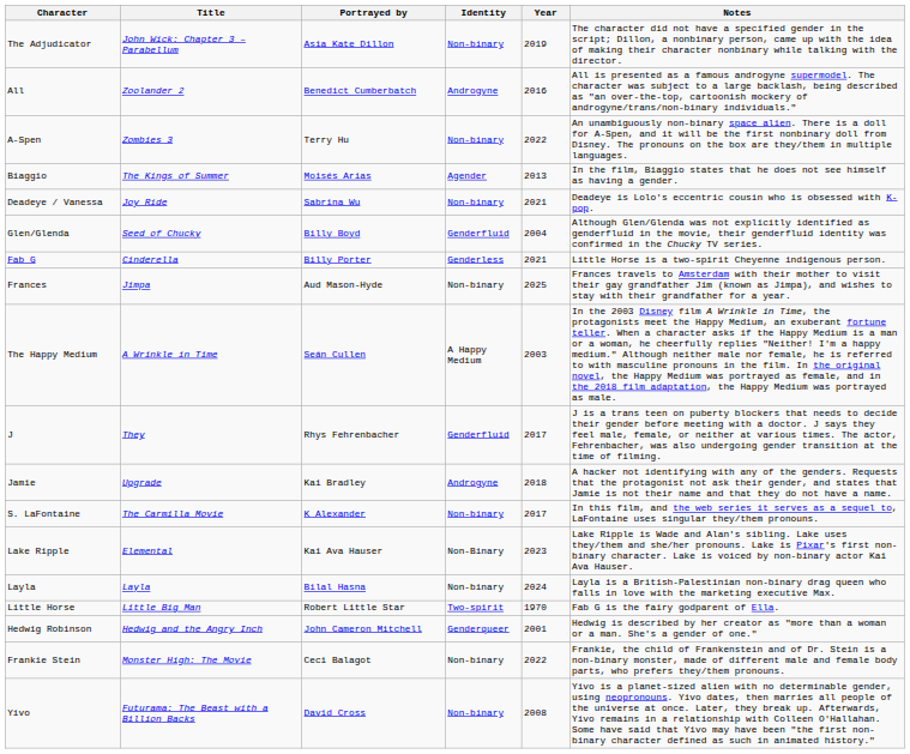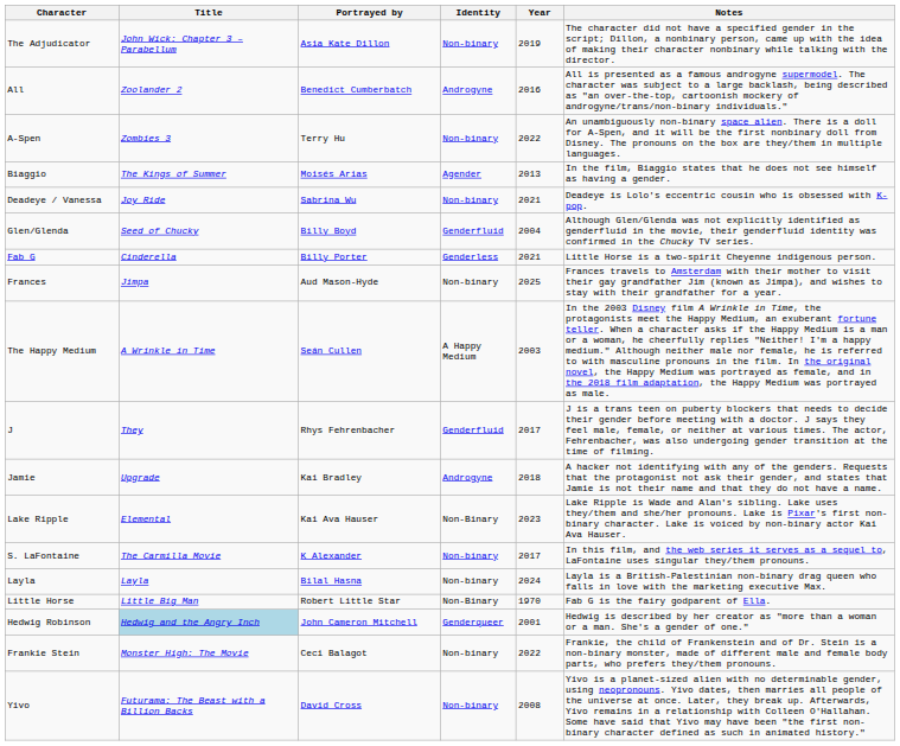rows swapped: S. LaFontaine <-> Lake Ripple
Little Horse | Identity: Two-spirit -> Non-Binary
Hedwig Robinson | Title: no background -> lightblue background
